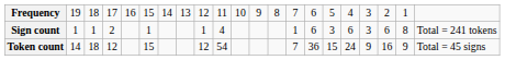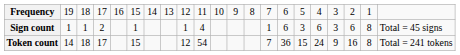Sign count | column 21: Total = 241 tokens -> Total = 45 signs
Token count | column 4: 12 -> 17
Token count | column 20: 9 -> 8
Token count | column 21: Total = 45 signs -> Total = 241 tokens
